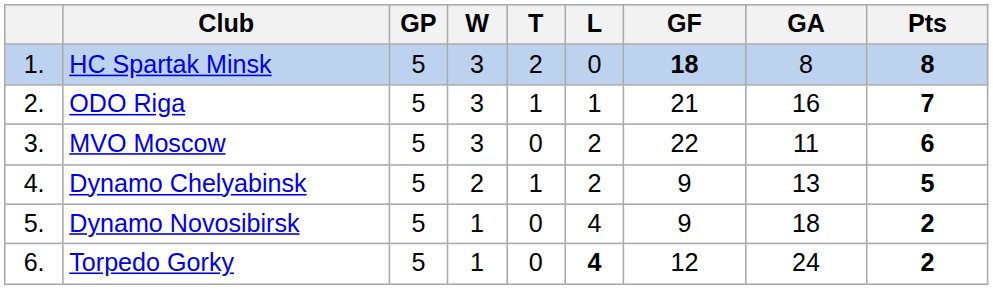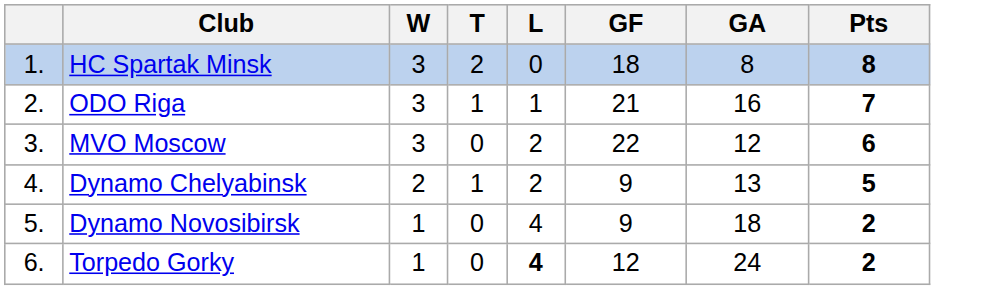- column: GP | 5 | 5 | 5 | 5 | 5 | 5
HC Spartak Minsk | GF: bold -> normal
MVO Moscow | GA: 11 -> 12
